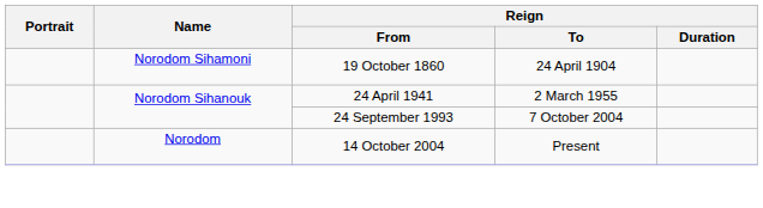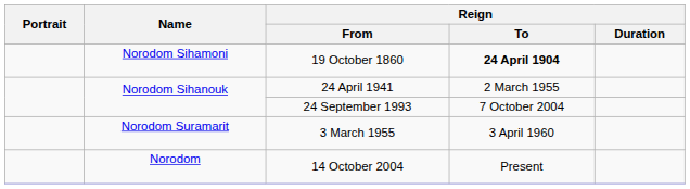19 October 1860 | Reign / To: normal -> bold
+ row: Norodom Suramarit | 3 March 1955 | 3 April 1960
